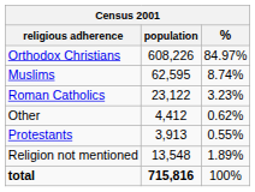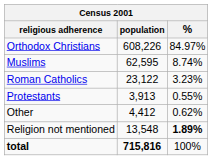rows swapped: Protestants <-> Other
Religion not mentioned | %: normal -> bold
